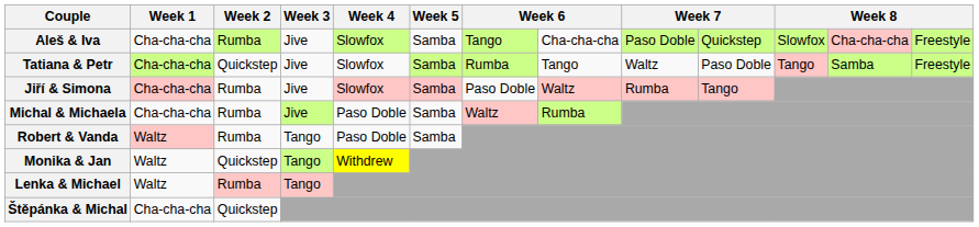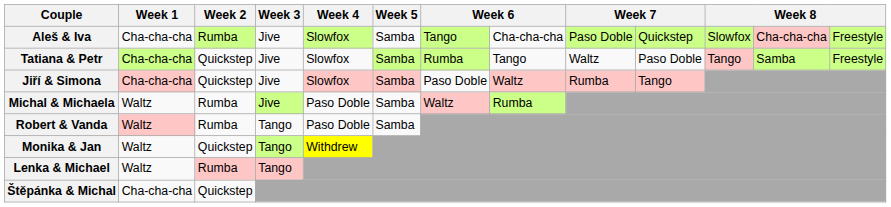Jiří & Simona | Week 2: Rumba -> Quickstep
Michal & Michaela | Week 1: Cha-cha-cha -> Waltz
